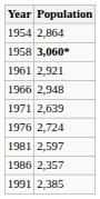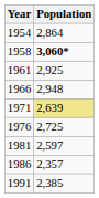1961 | Population: 2,921 -> 2,925
1971 | Population: no background -> khaki background
1976 | Population: 2,724 -> 2,725
